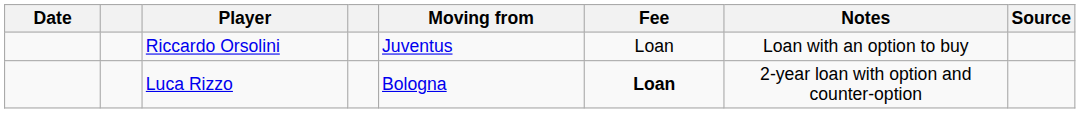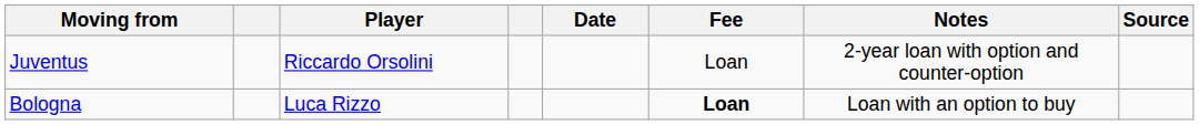columns swapped: Date <-> Moving from
Riccardo Orsolini | Notes: Loan with an option to buy -> 2-year loan with option and counter-option
Luca Rizzo | Notes: 2-year loan with option and counter-option -> Loan with an option to buy
